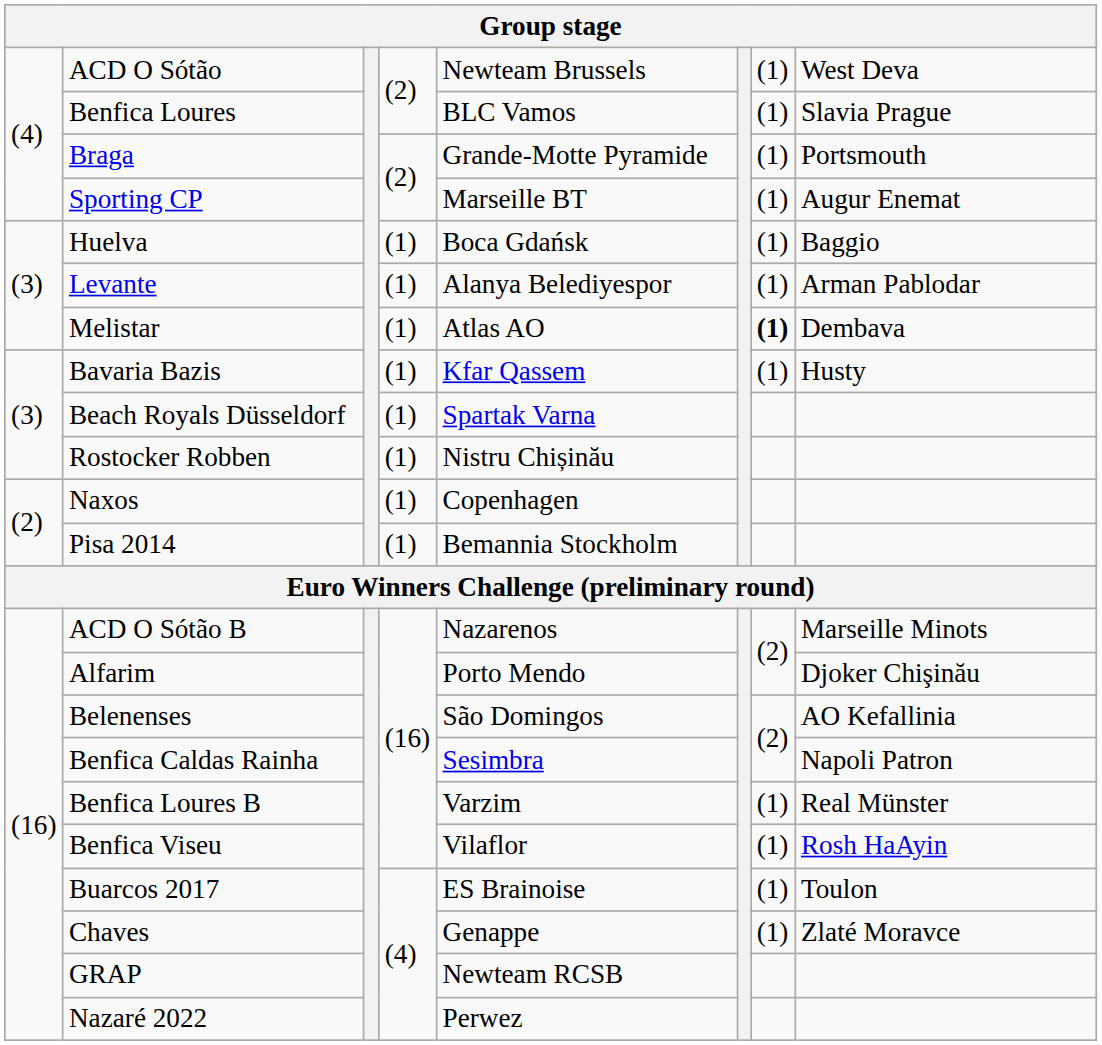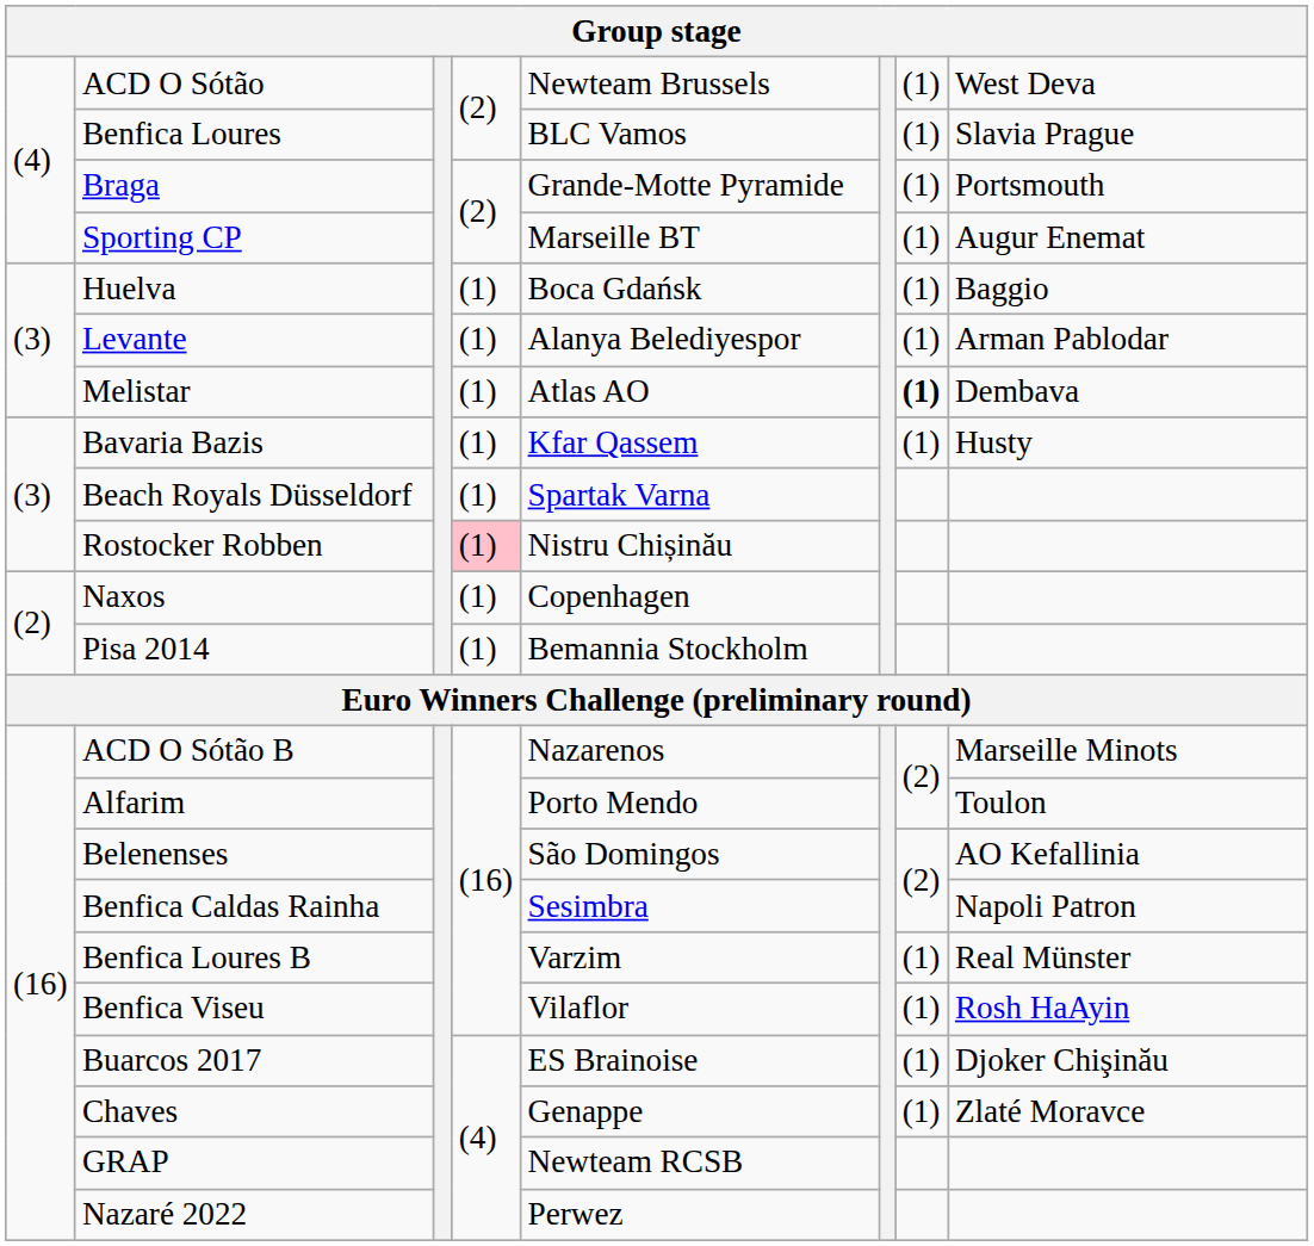Rostocker Robben | column 4: no background -> pink background
Alfarim | column 8: Djoker Chişinău -> Toulon
Buarcos 2017 | column 8: Toulon -> Djoker Chişinău
